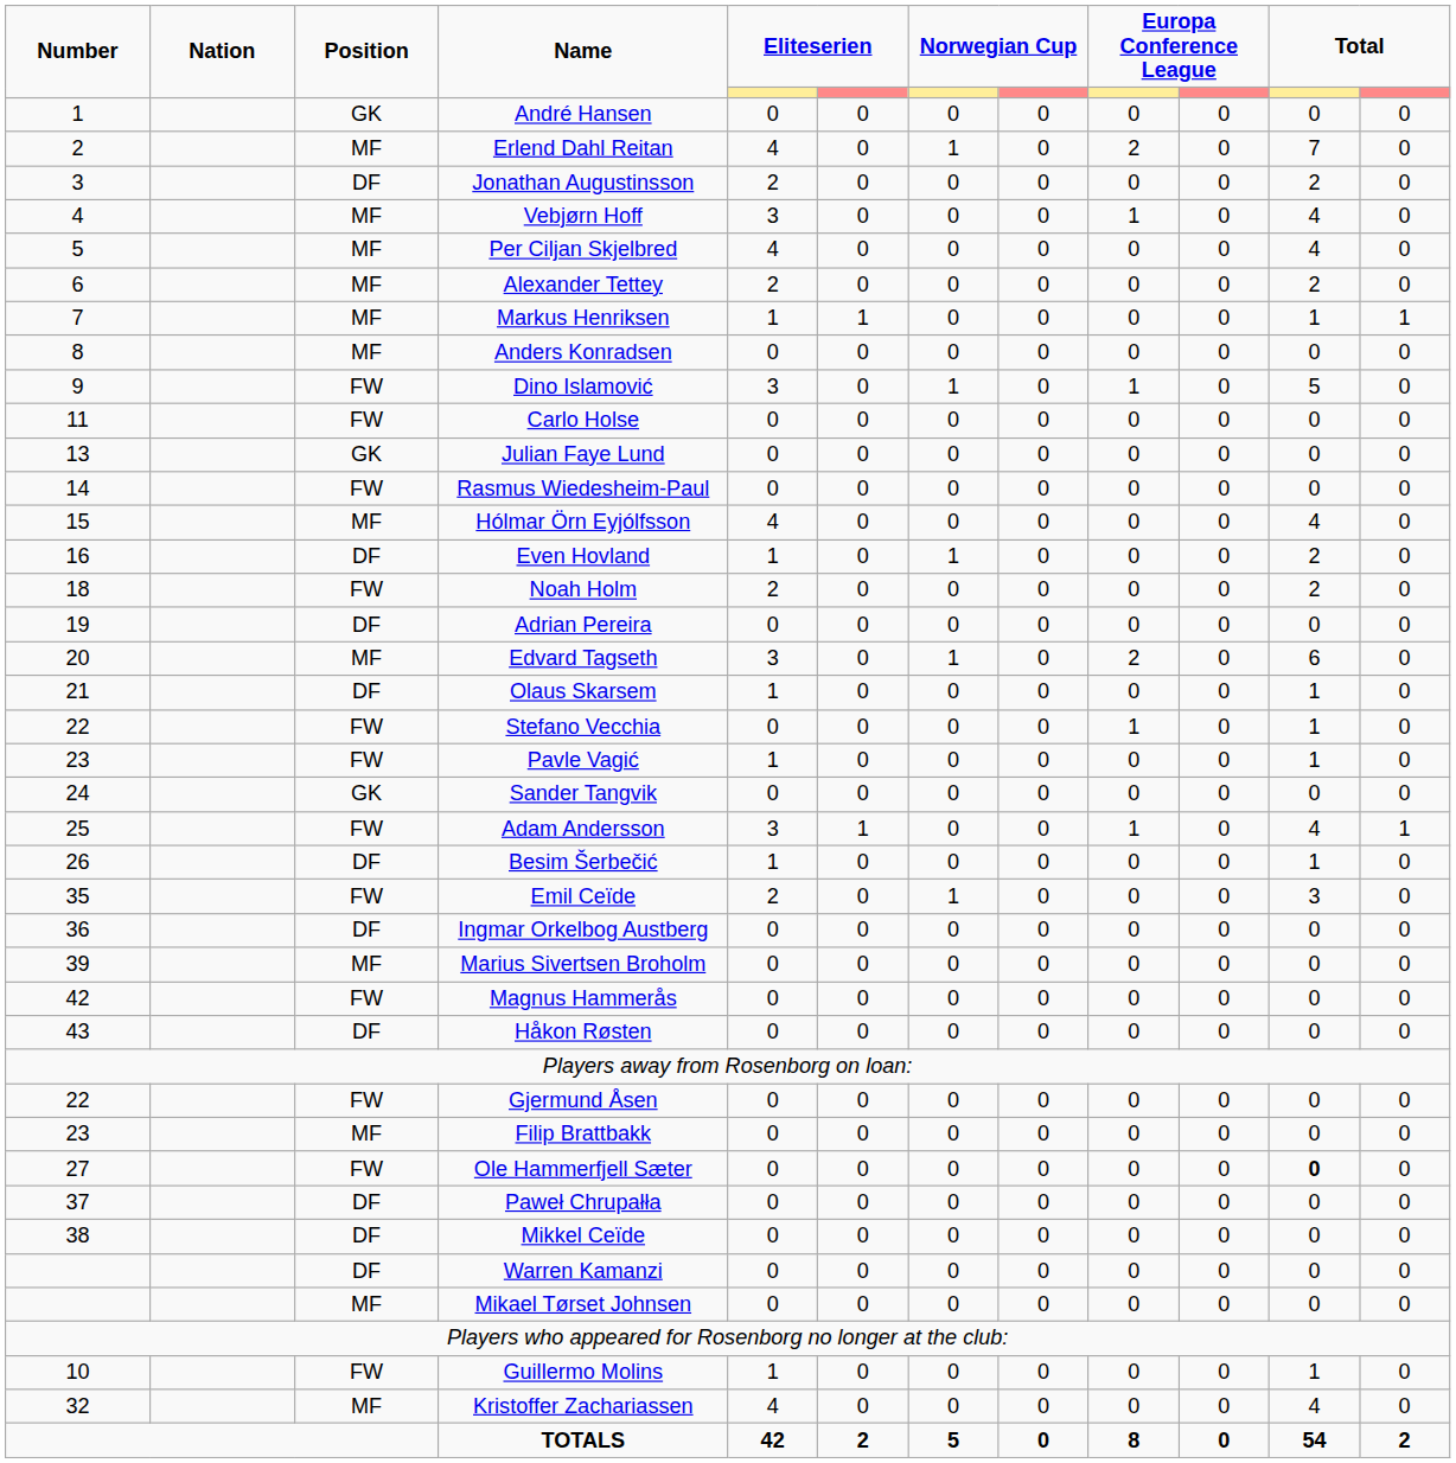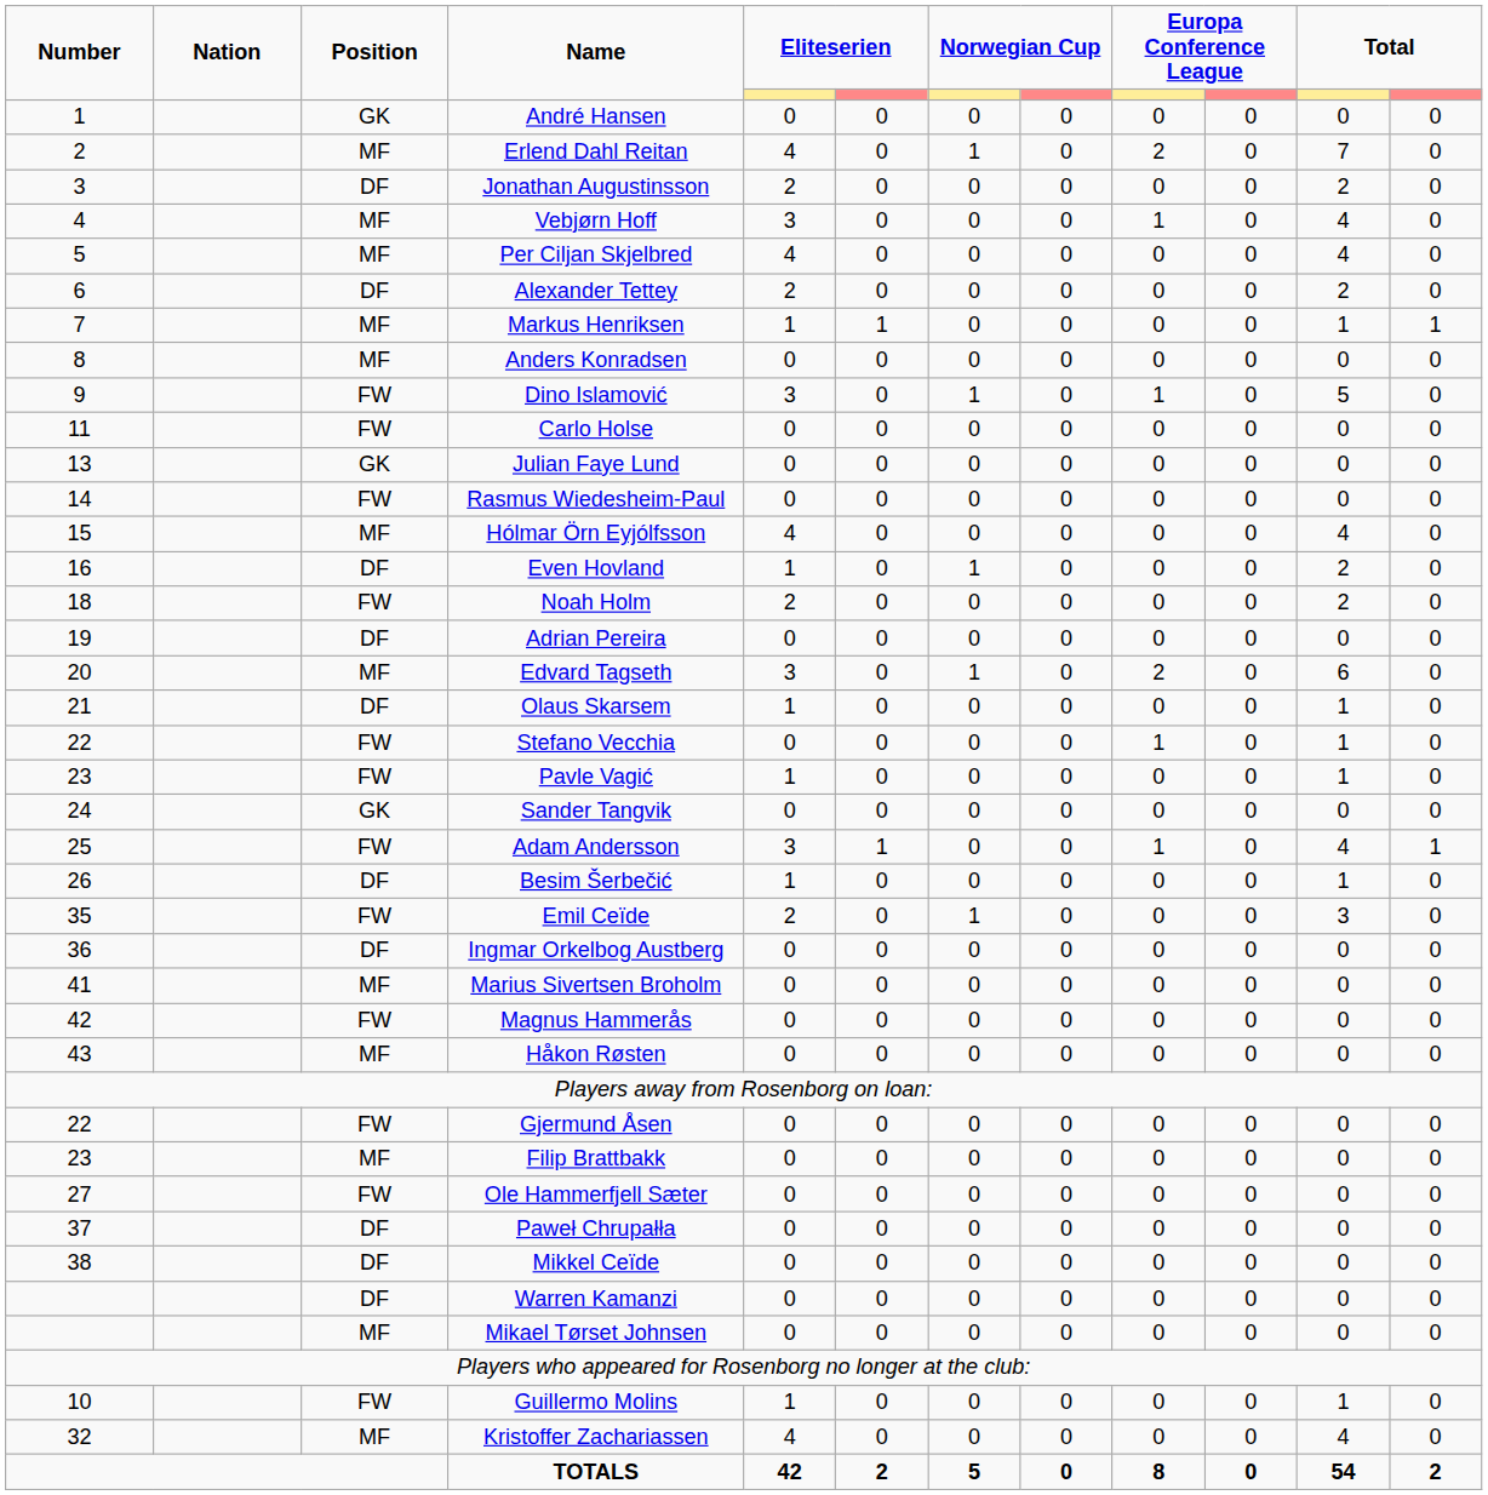Alexander Tettey | Position: MF -> DF
Marius Sivertsen Broholm | Number: 39 -> 41
Håkon Røsten | Position: DF -> MF
Ole Hammerfjell Sæter | column 11: bold -> normal
